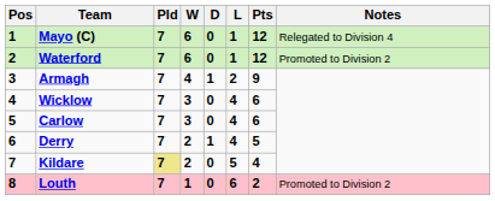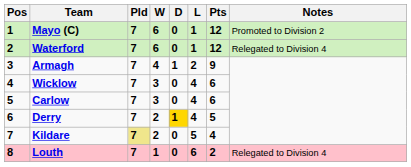Mayo (C) | Notes: Relegated to Division 4 -> Promoted to Division 2
Waterford | Notes: Promoted to Division 2 -> Relegated to Division 4
Derry | D: no background -> gold background
Louth | Notes: Promoted to Division 2 -> Relegated to Division 4
